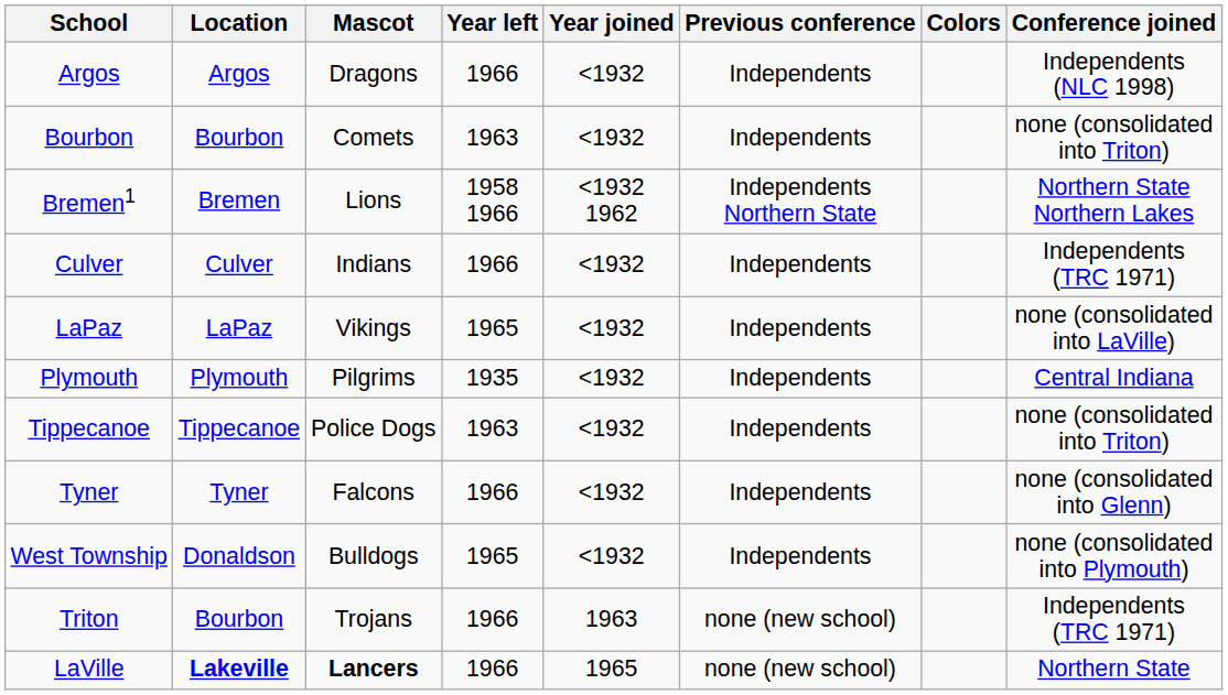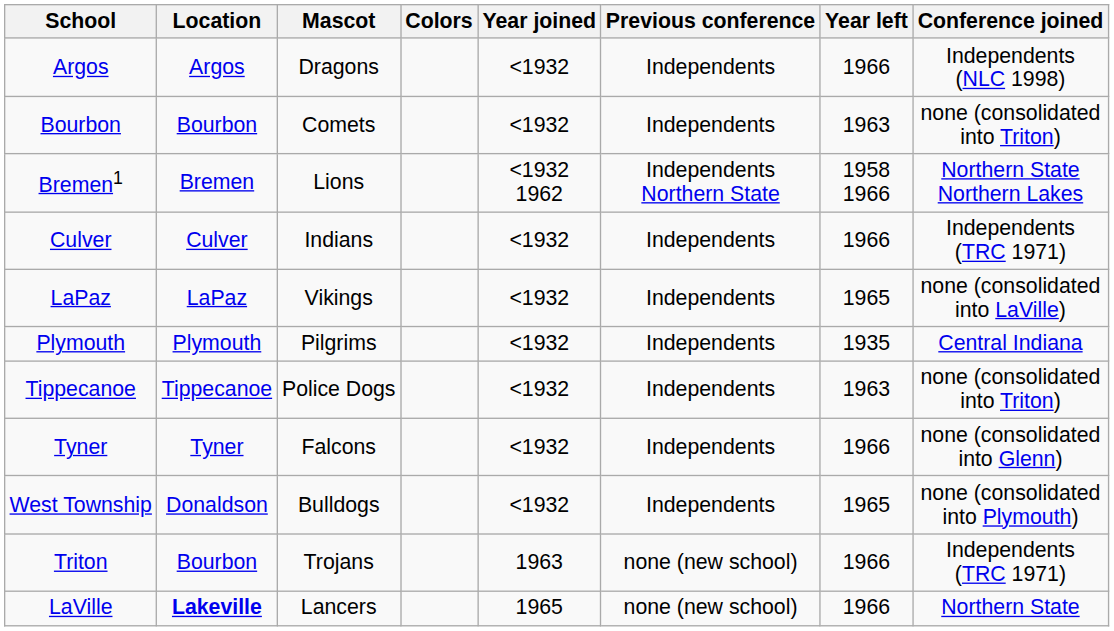columns swapped: Colors <-> Year left
LaVille | Mascot: bold -> normal
